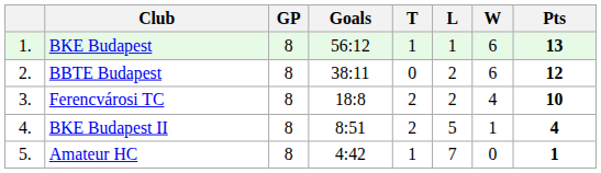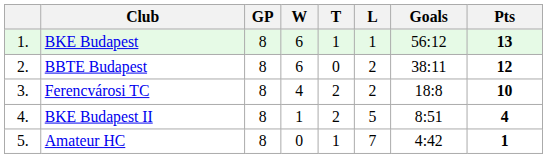columns swapped: W <-> Goals
